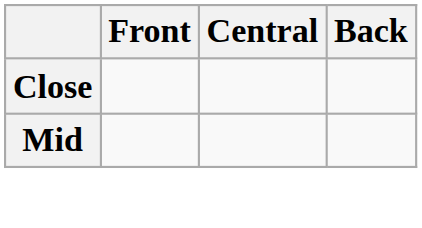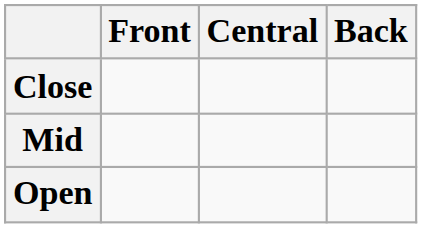+ row: Open
